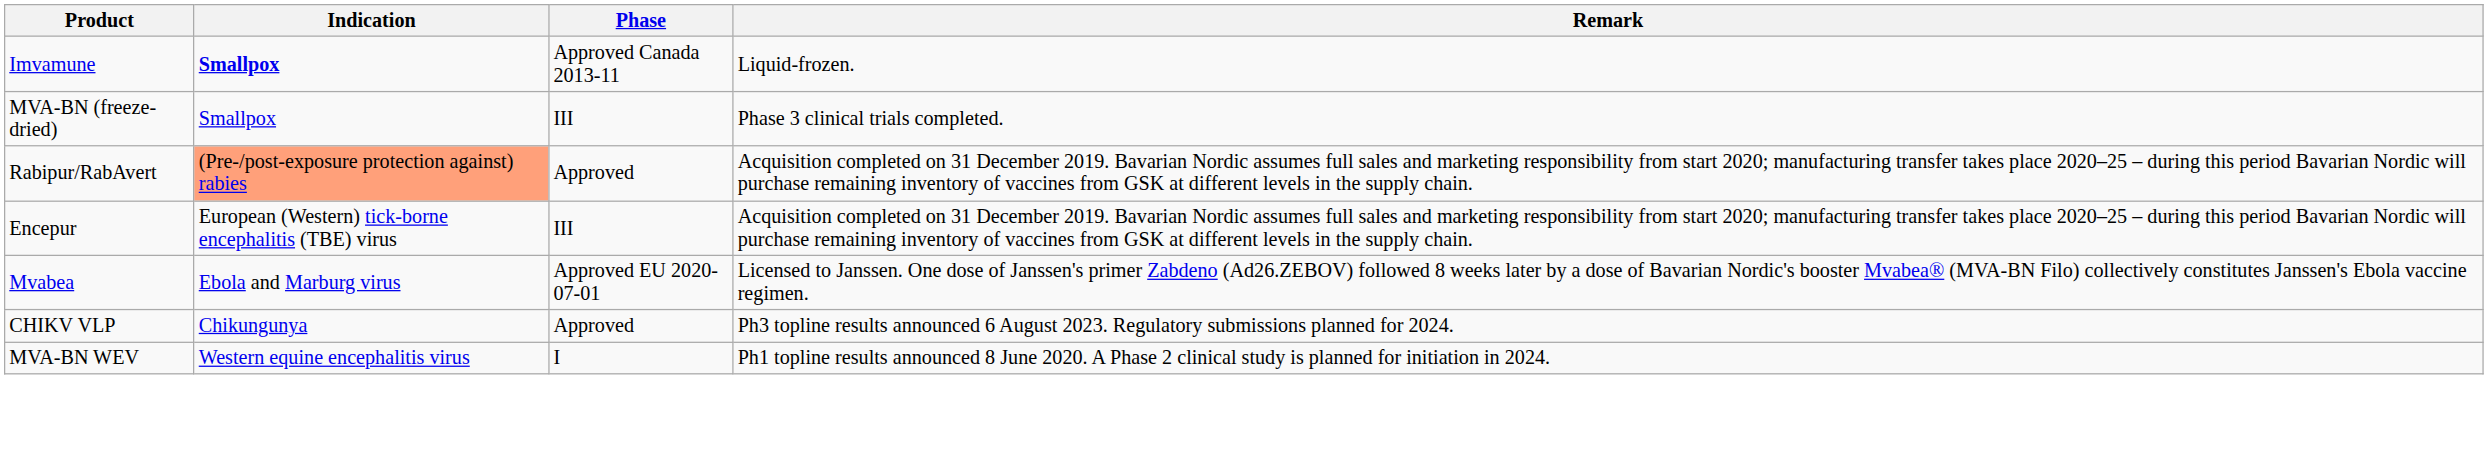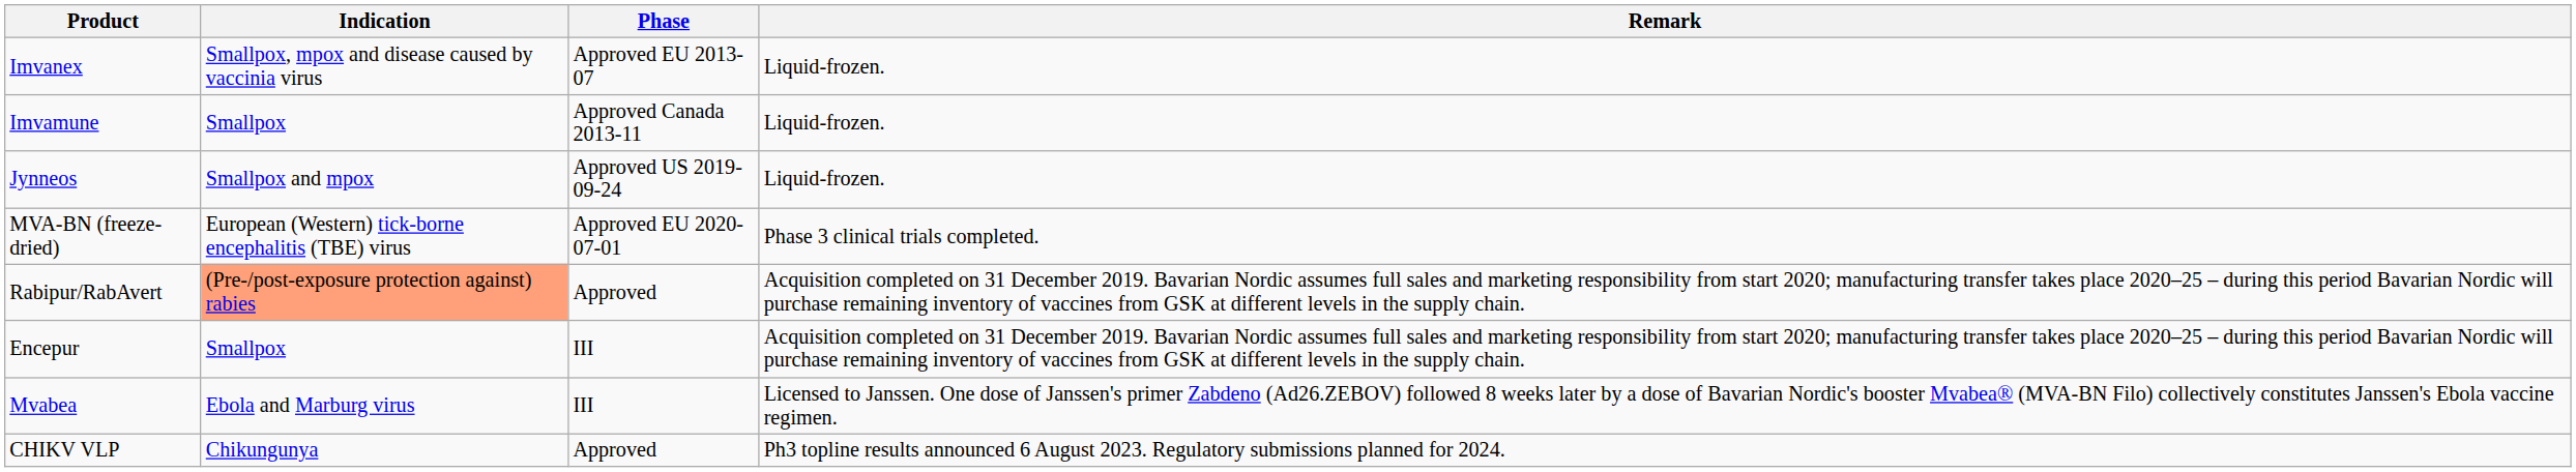+ row: Imvanex | Smallpox, mpox and disease caused by vaccinia virus | Approved EU 2013-07 | Liquid-frozen.
Imvamune | Indication: bold -> normal
+ row: Jynneos | Smallpox and mpox | Approved US 2019-09-24 | Liquid-frozen.
MVA-BN (freeze-dried) | Indication: Smallpox -> European (Western) tick-borne encephalitis (TBE) virus
MVA-BN (freeze-dried) | Phase: III -> Approved EU 2020-07-01
Encepur | Indication: European (Western) tick-borne encephalitis (TBE) virus -> Smallpox
Mvabea | Phase: Approved EU 2020-07-01 -> III
- row: MVA-BN WEV | Western equine encephalitis virus | I | Ph1 topline results announced 8 June 2020. A Phase 2 clinical study is planned for initiation in 2024.
